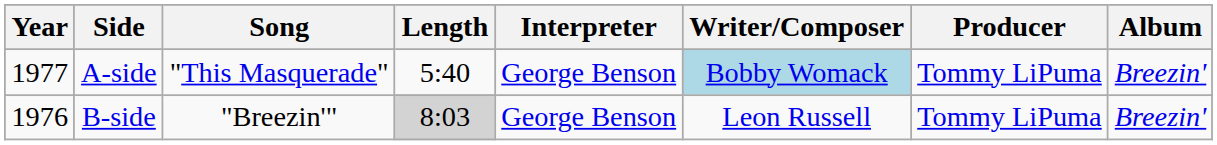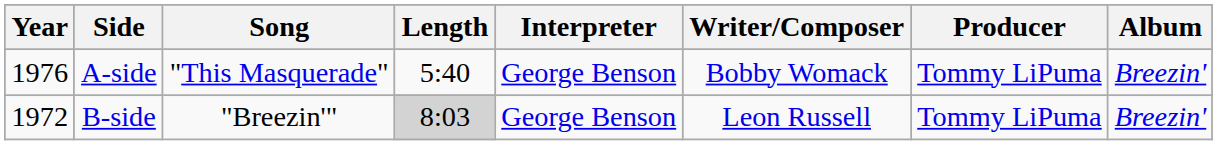A-side | Year: 1977 -> 1976
A-side | Writer/Composer: lightblue background -> no background
B-side | Year: 1976 -> 1972
